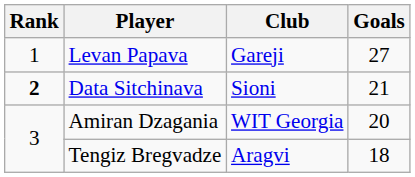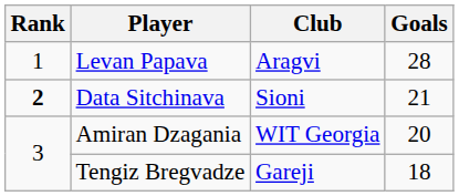Levan Papava | Club: Gareji -> Aragvi
Levan Papava | Goals: 27 -> 28
Tengiz Bregvadze | Club: Aragvi -> Gareji
